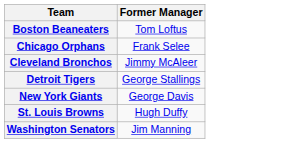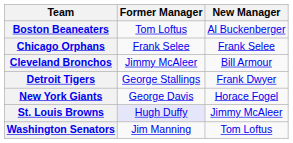+ column: New Manager | Al Buckenberger | Frank Selee | Bill Armour | Frank Dwyer | Horace Fogel | Jimmy McAleer | Tom Loftus
St. Louis Browns | Former Manager: no background -> lavender background
